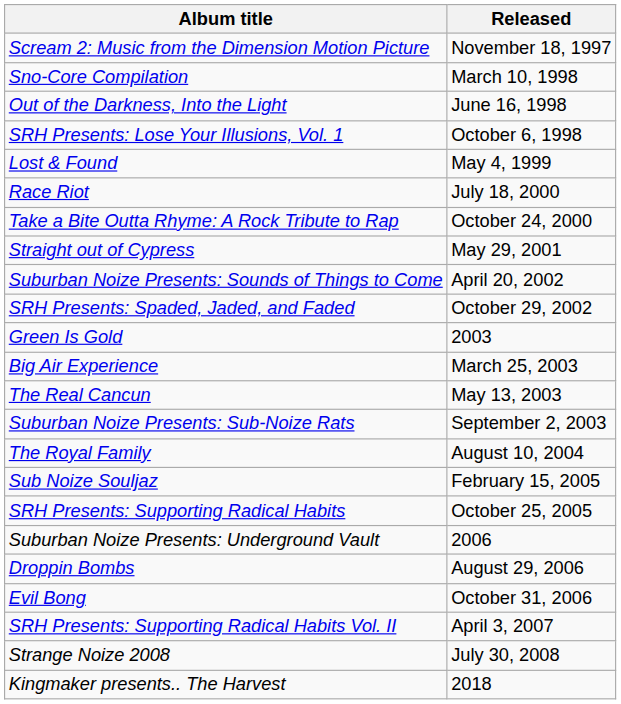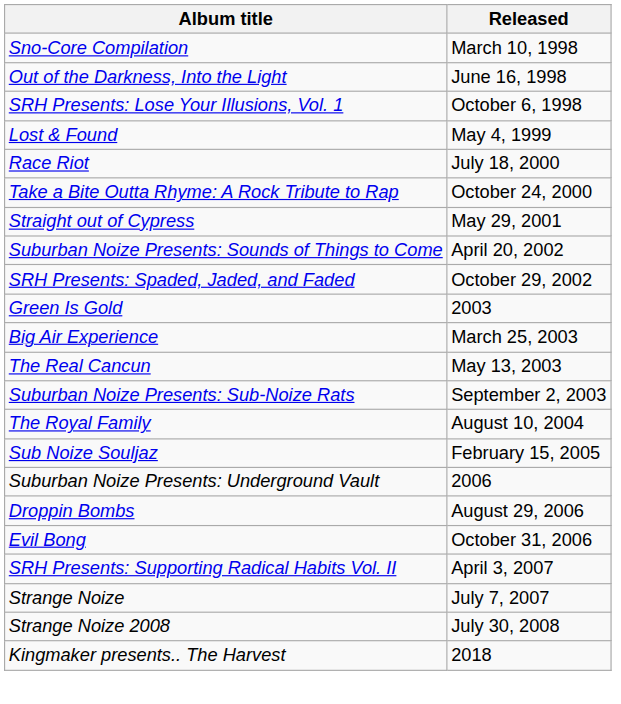- row: Scream 2: Music from the Dimension Motion Picture | November 18, 1997
- row: SRH Presents: Supporting Radical Habits | October 25, 2005
+ row: Strange Noize | July 7, 2007
